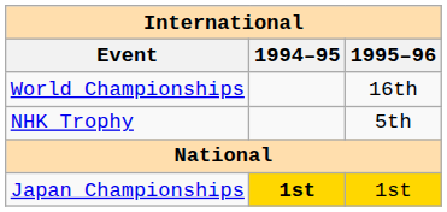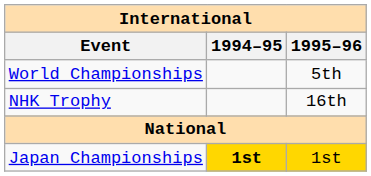World Championships | 1995–96: 16th -> 5th
NHK Trophy | 1995–96: 5th -> 16th
